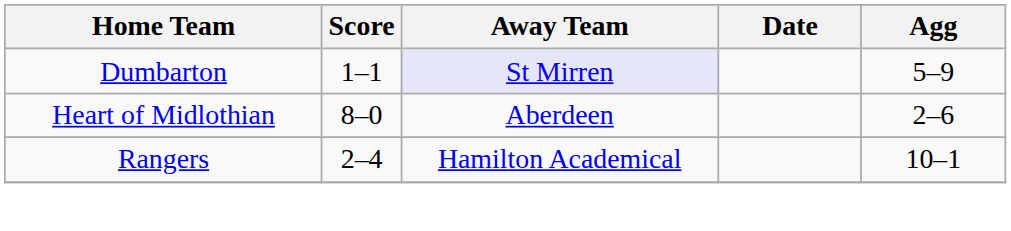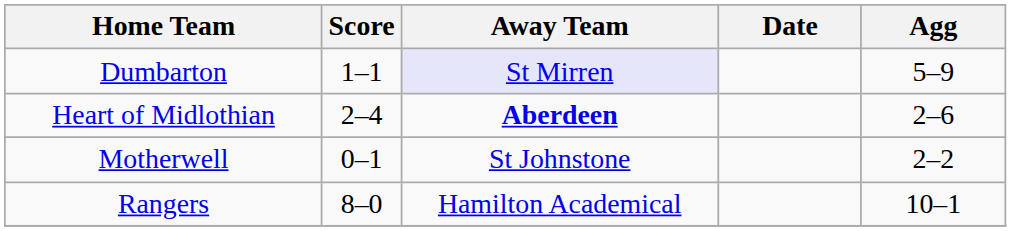Heart of Midlothian | Score: 8–0 -> 2–4
Heart of Midlothian | Away Team: normal -> bold
+ row: Motherwell | 0–1 | St Johnstone | 2–2
Rangers | Score: 2–4 -> 8–0
